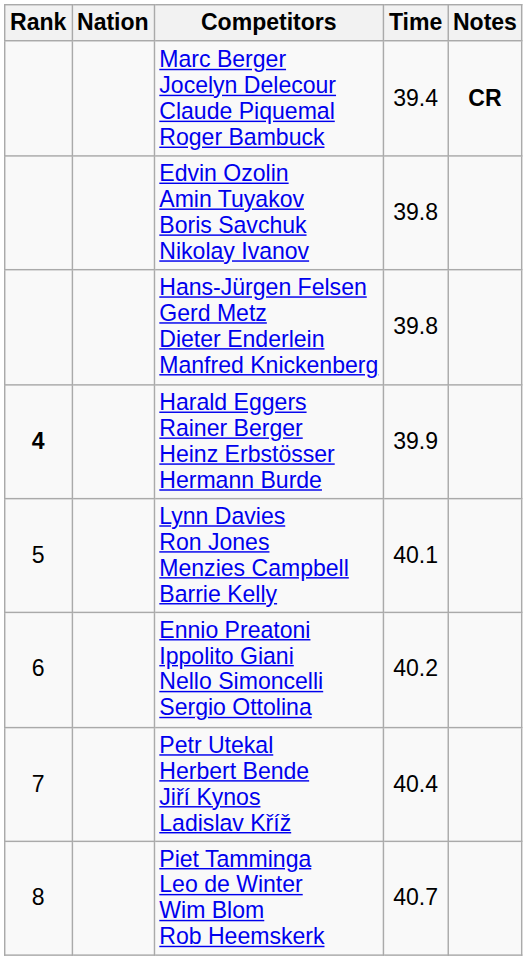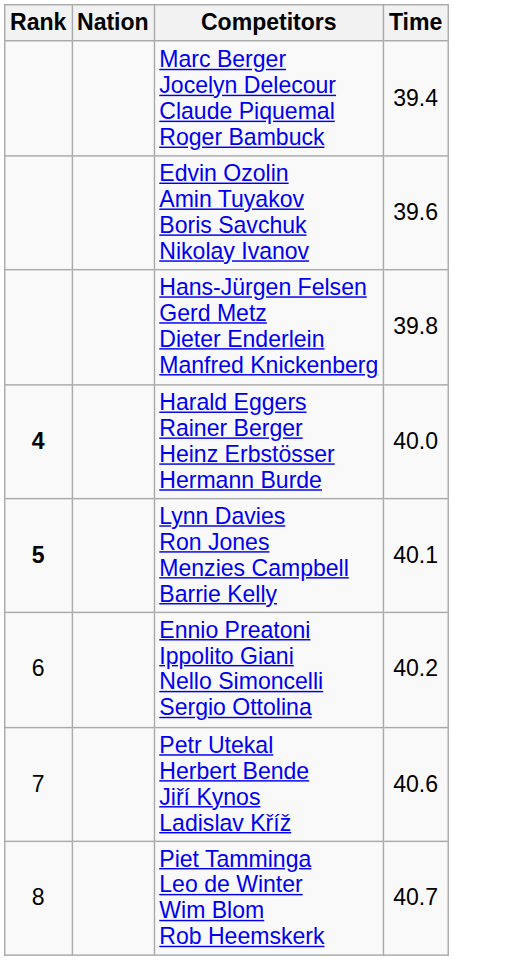- column: Notes | CR
Edvin Ozolin Amin Tuyakov Boris Savchuk Nikolay Ivanov | Time: 39.8 -> 39.6
Harald Eggers Rainer Berger Heinz Erbstösser Hermann Burde | Time: 39.9 -> 40.0
Lynn Davies Ron Jones Menzies Campbell Barrie Kelly | Rank: normal -> bold
Petr Utekal Herbert Bende Jiří Kynos Ladislav Kříž | Time: 40.4 -> 40.6
